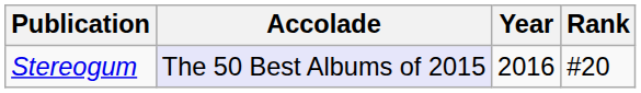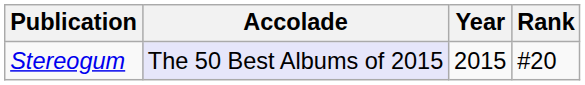Stereogum | Year: 2016 -> 2015
